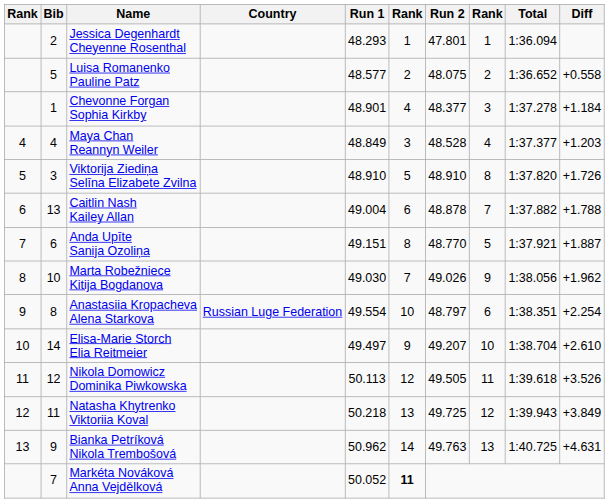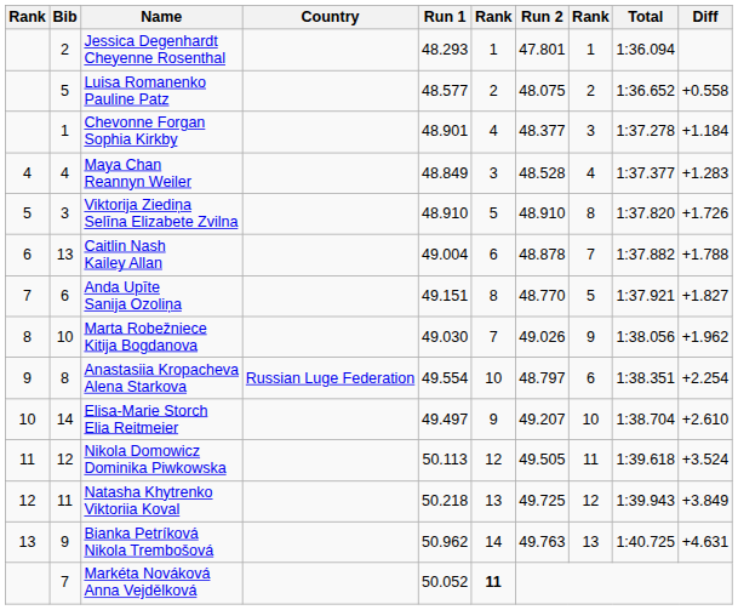Maya Chan Reannyn Weiler | Diff: +1.203 -> +1.283
Anda Upīte Sanija Ozoliņa | Diff: +1.887 -> +1.827
Nikola Domowicz Dominika Piwkowska | Diff: +3.526 -> +3.524
